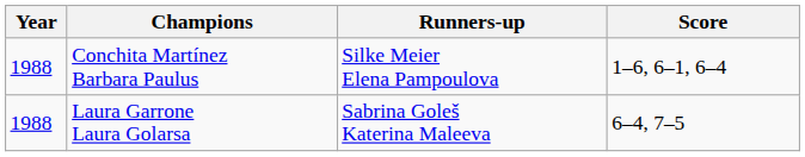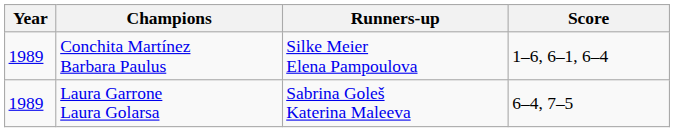Conchita Martínez Barbara Paulus | Year: 1988 -> 1989
Laura Garrone Laura Golarsa | Year: 1988 -> 1989
